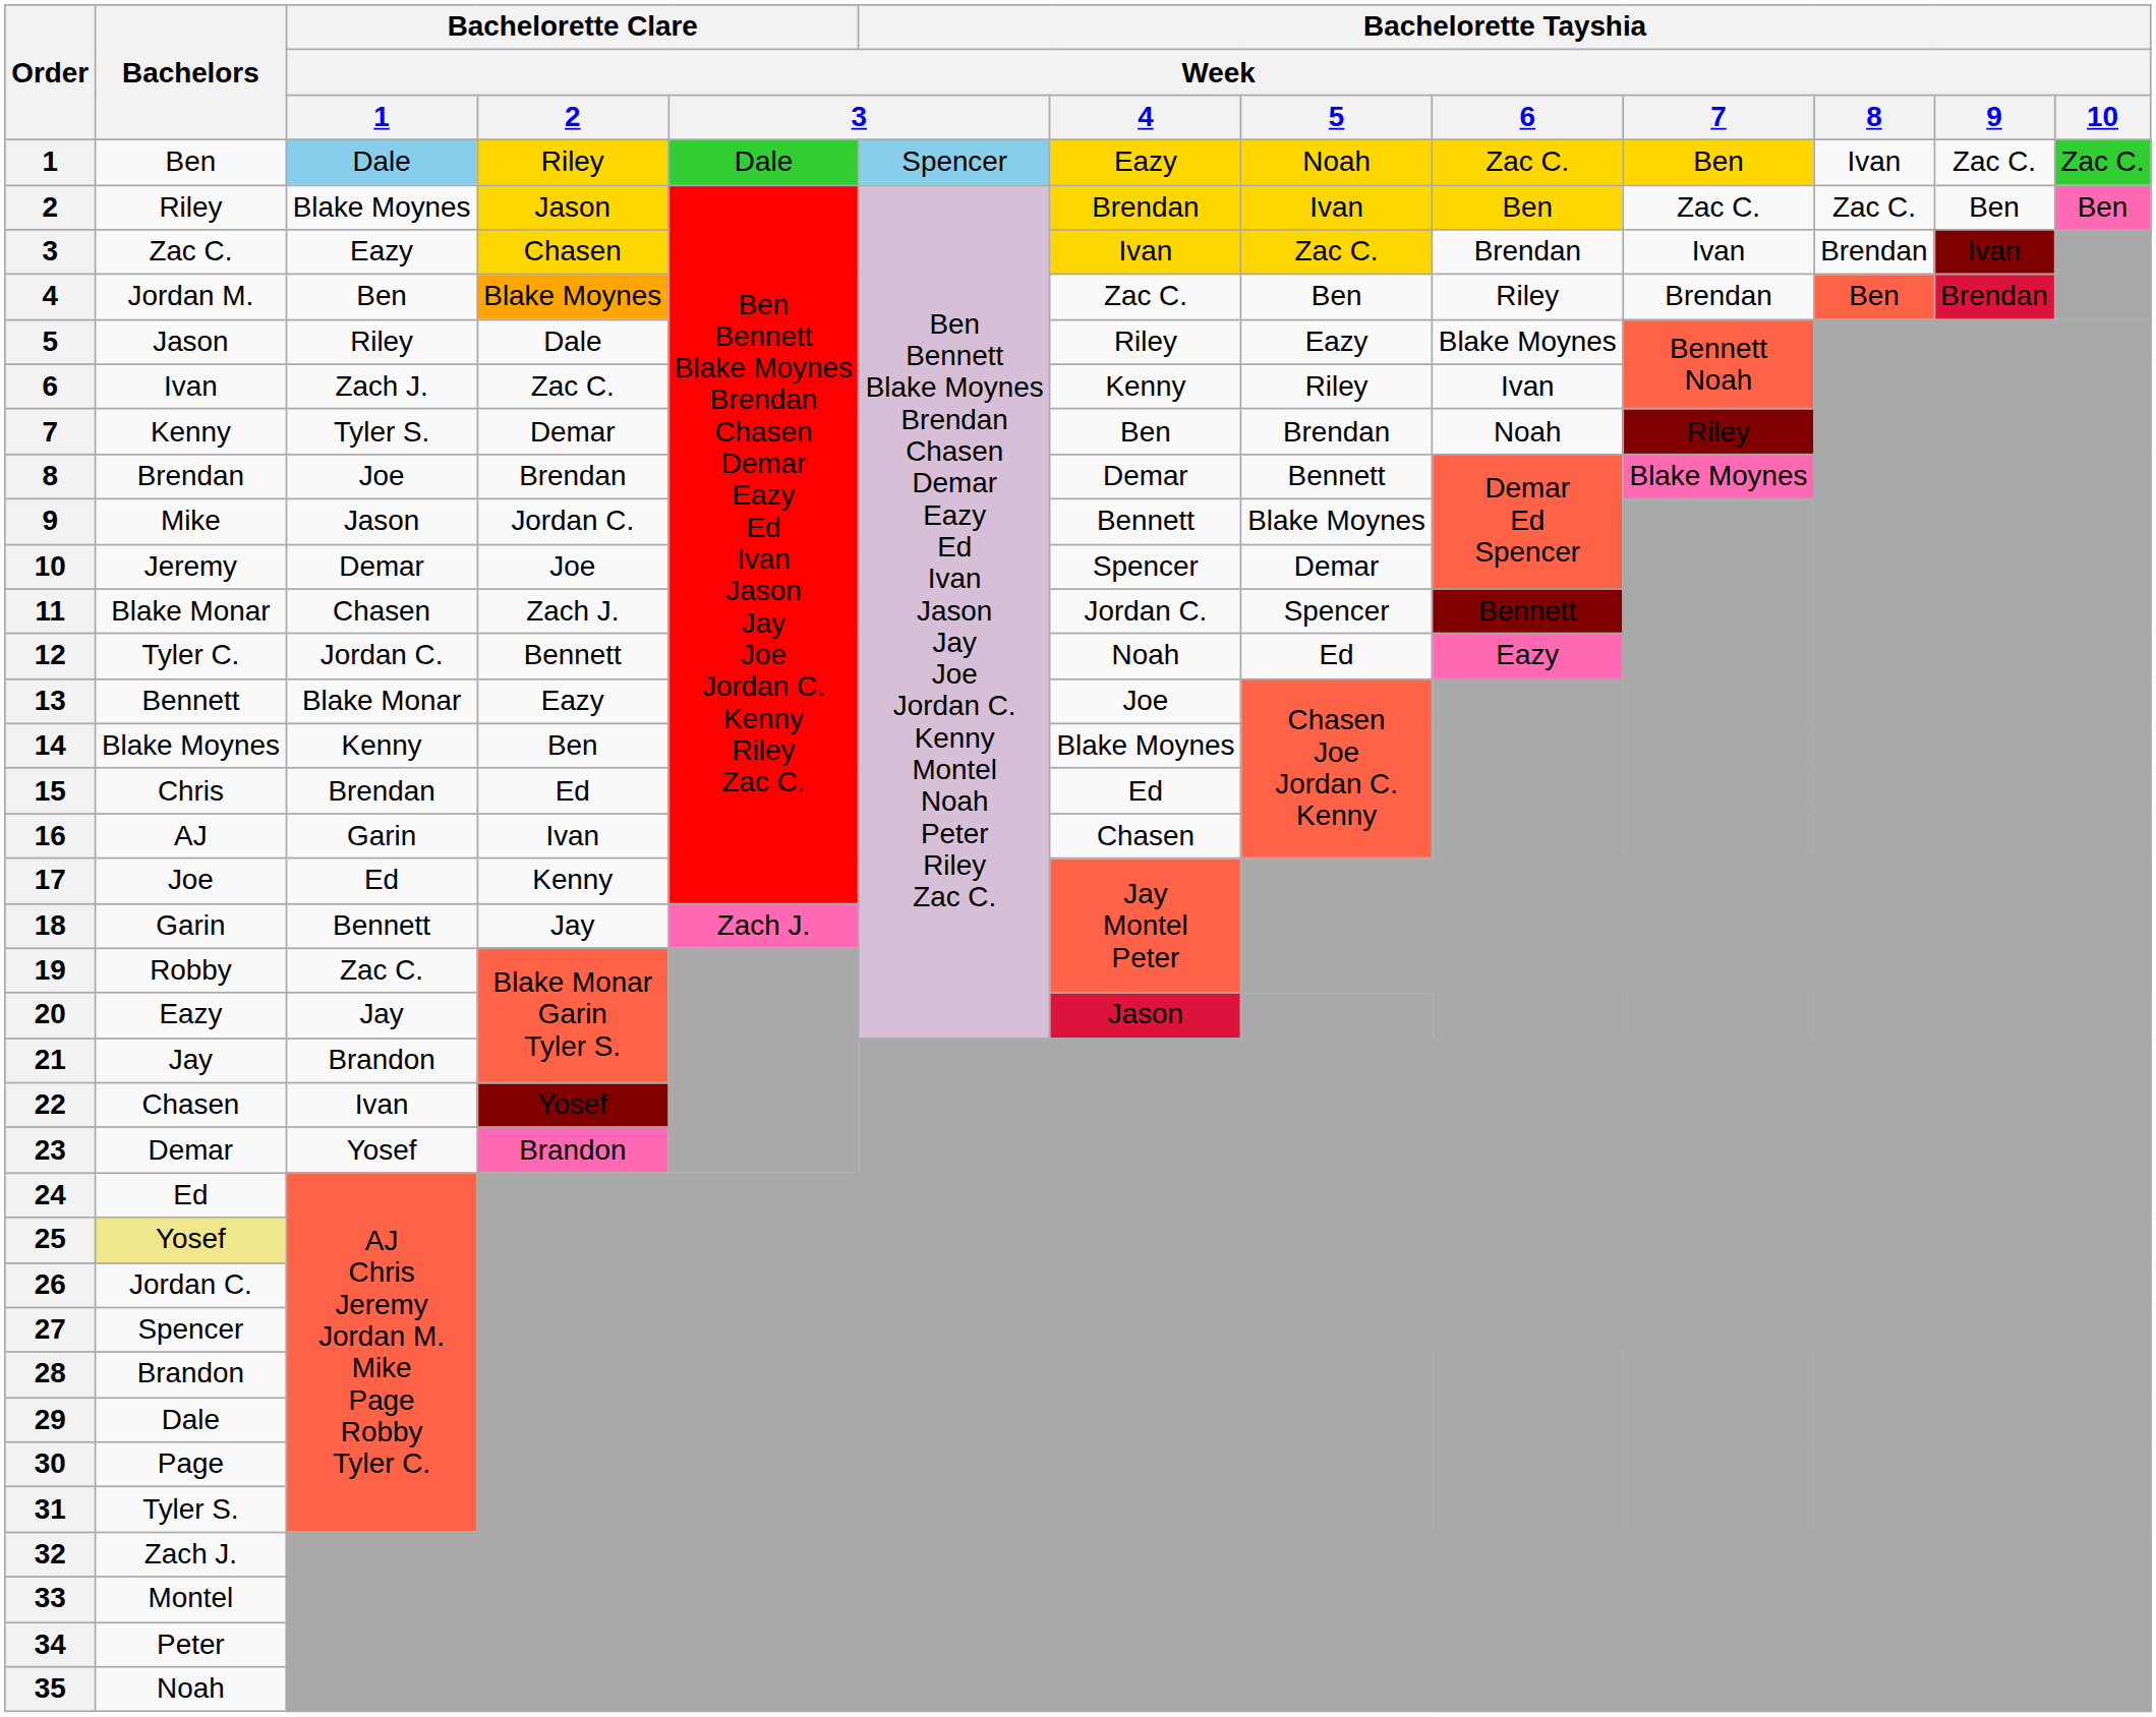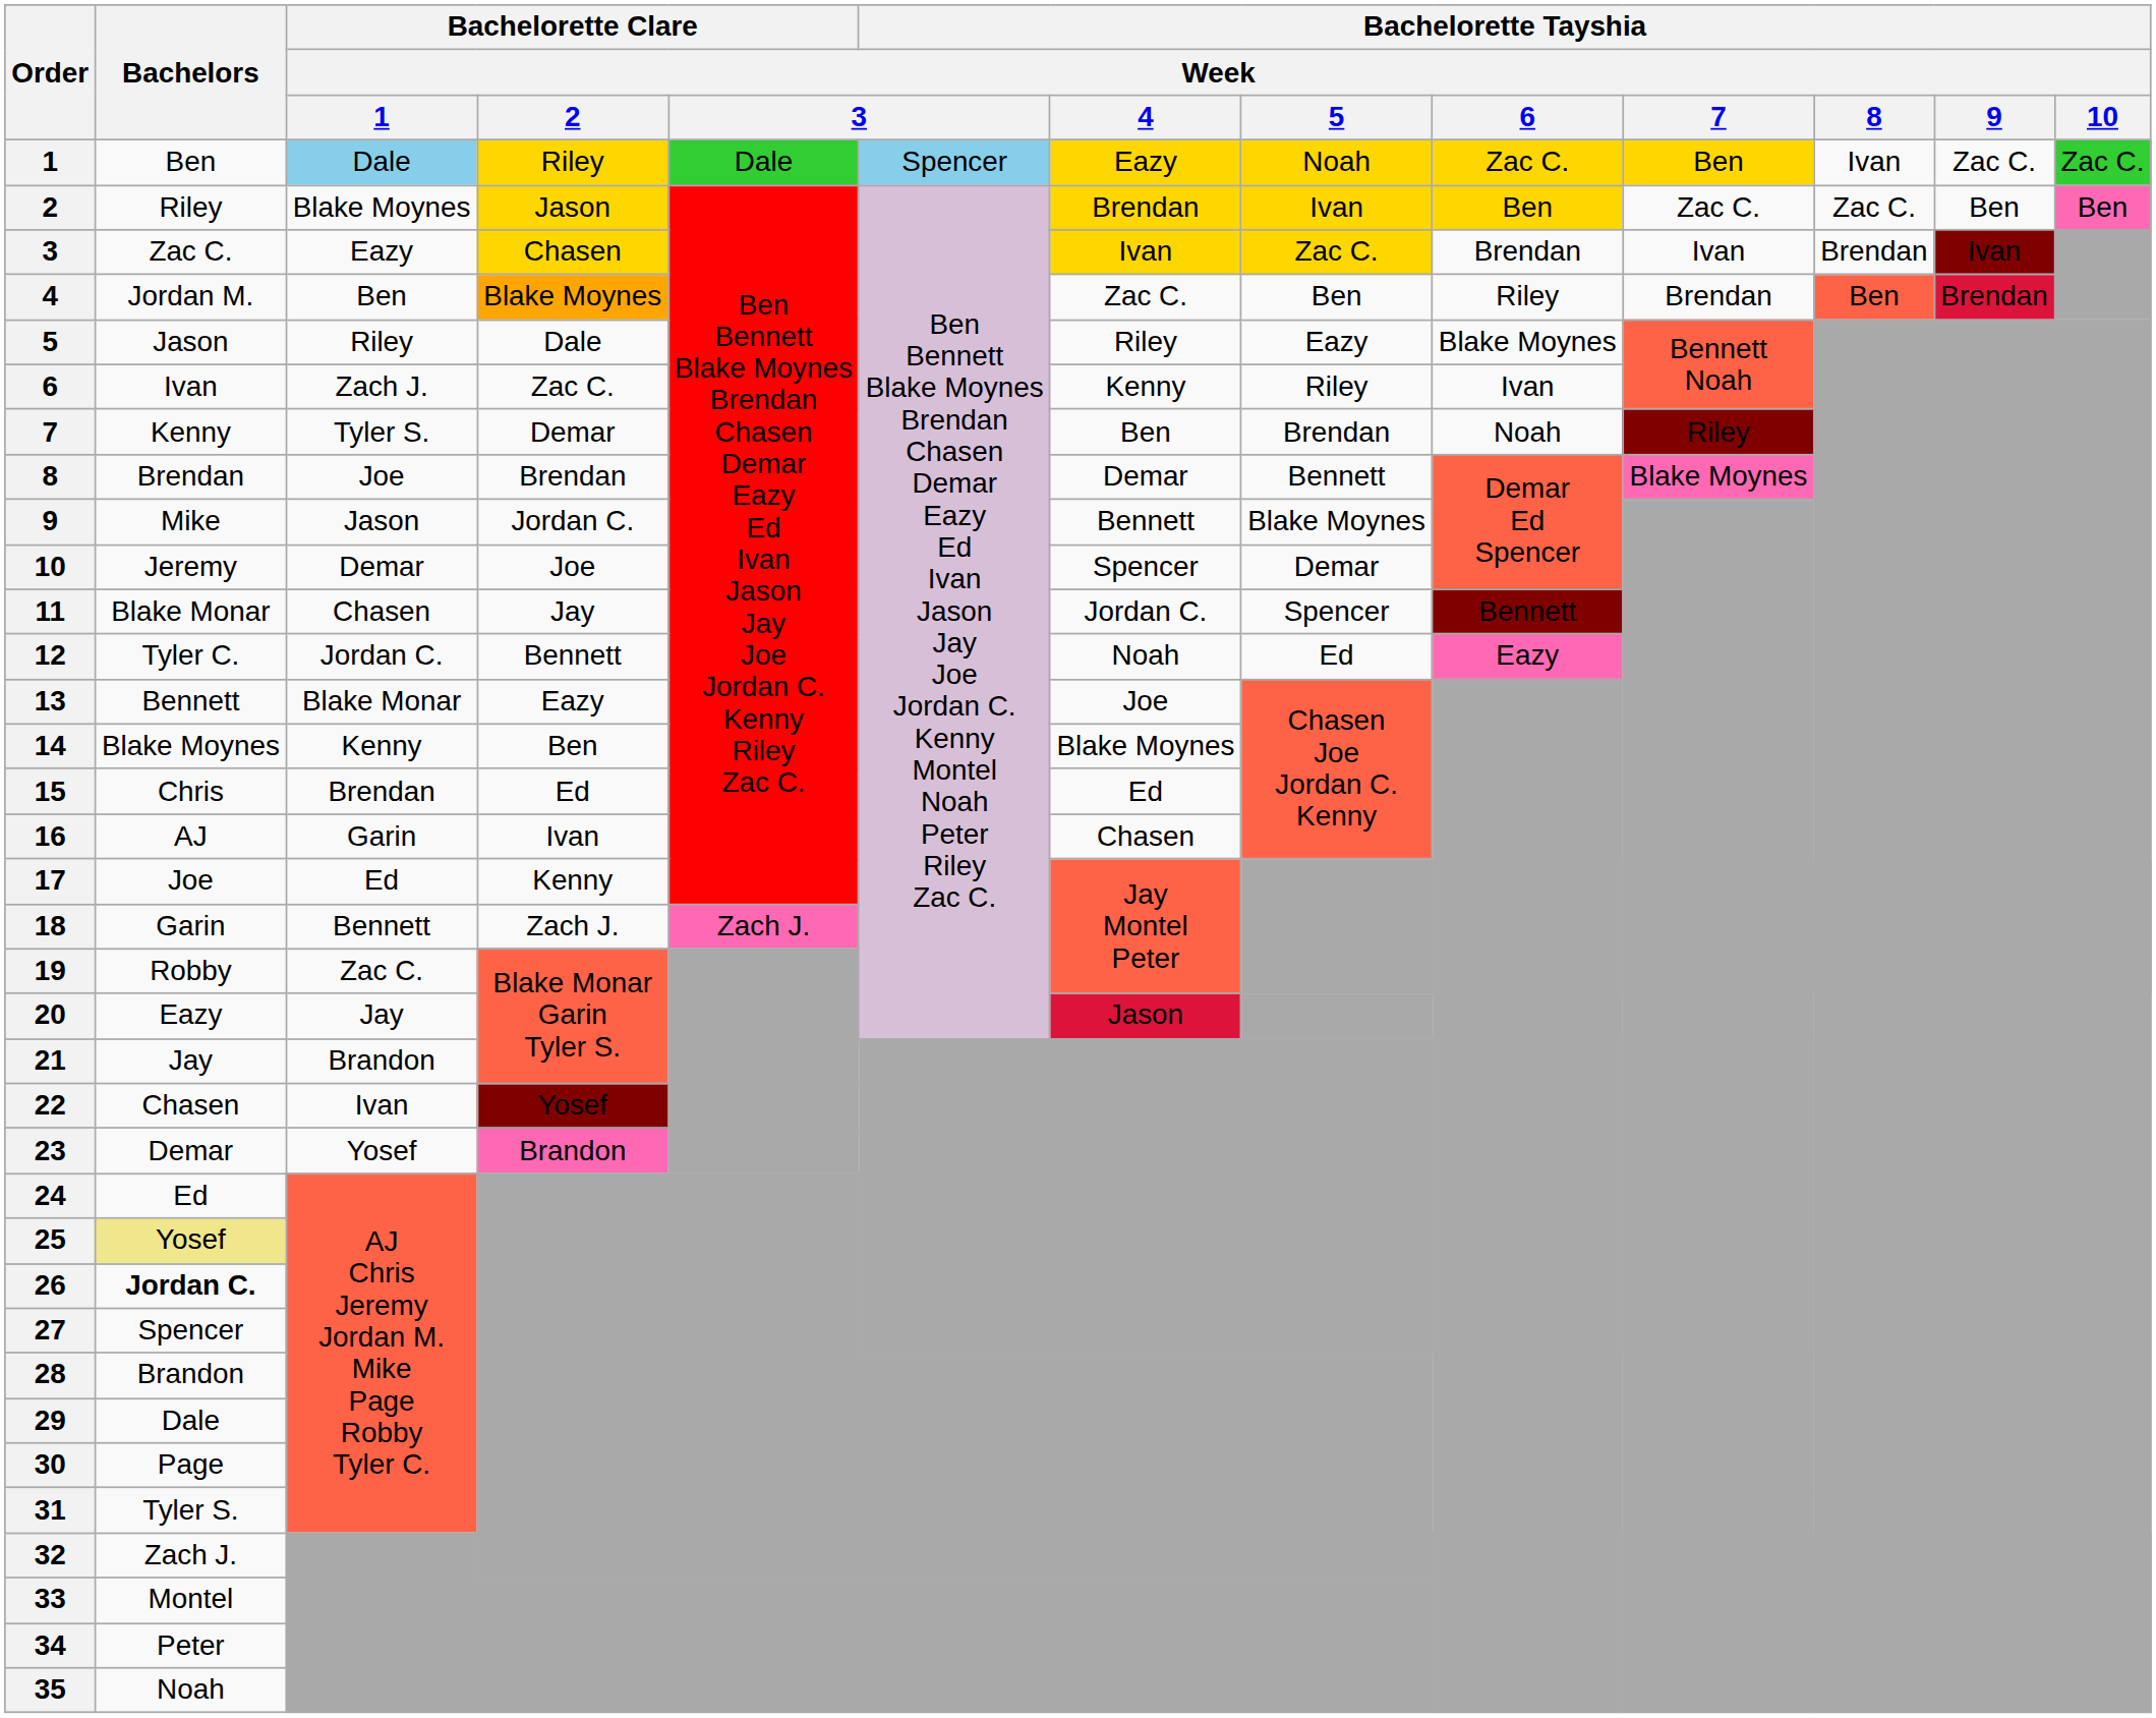11 | Bachelorette Clare / Week / 2: Zach J. -> Jay
18 | Bachelorette Clare / Week / 2: Jay -> Zach J.
26 | Bachelors: normal -> bold
